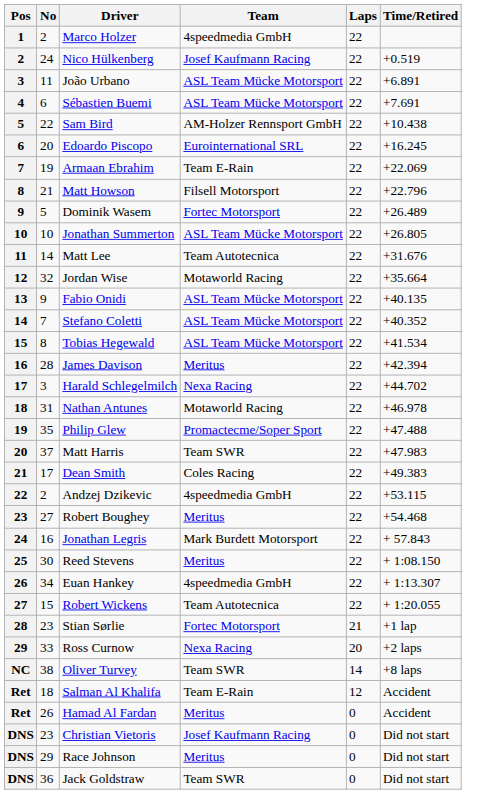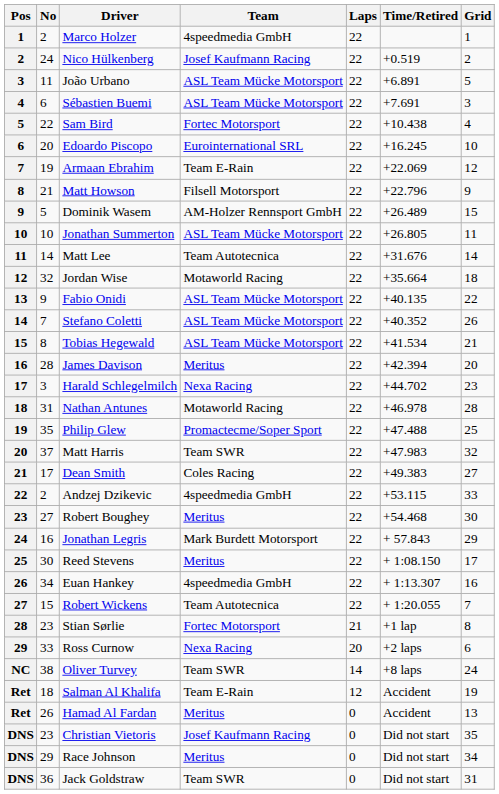+ column: Grid | 1 | 2 | 5 | 3 | 4 | 10 | 12 | 9 | 15 | 11 | 14 | 18 | 22 | 26 | 21 | 20 | 23 | 28 | 25 | 32 | 27 | 33 | 30 | 29 | 17 | 16 | 7 | 8 | 6 | 24 | 19 | 13 | 35 | 34 | 31
Sam Bird | Team: AM-Holzer Rennsport GmbH -> Fortec Motorsport
Dominik Wasem | Team: Fortec Motorsport -> AM-Holzer Rennsport GmbH
